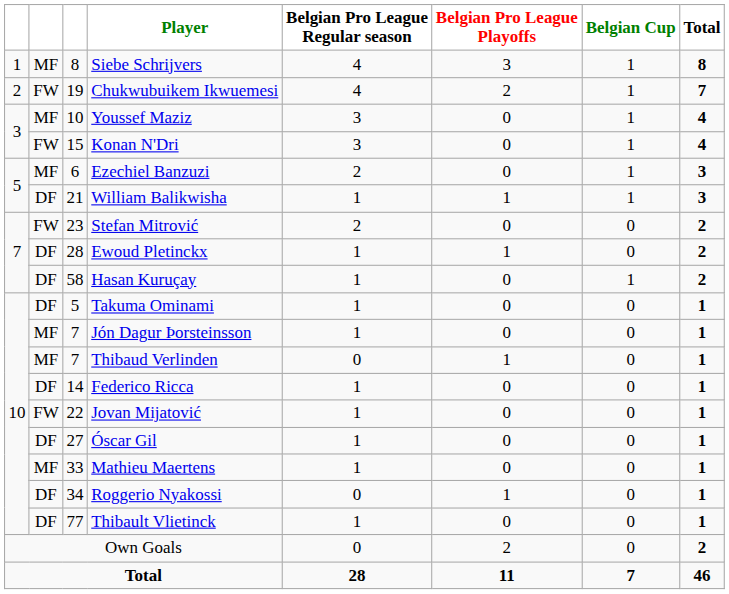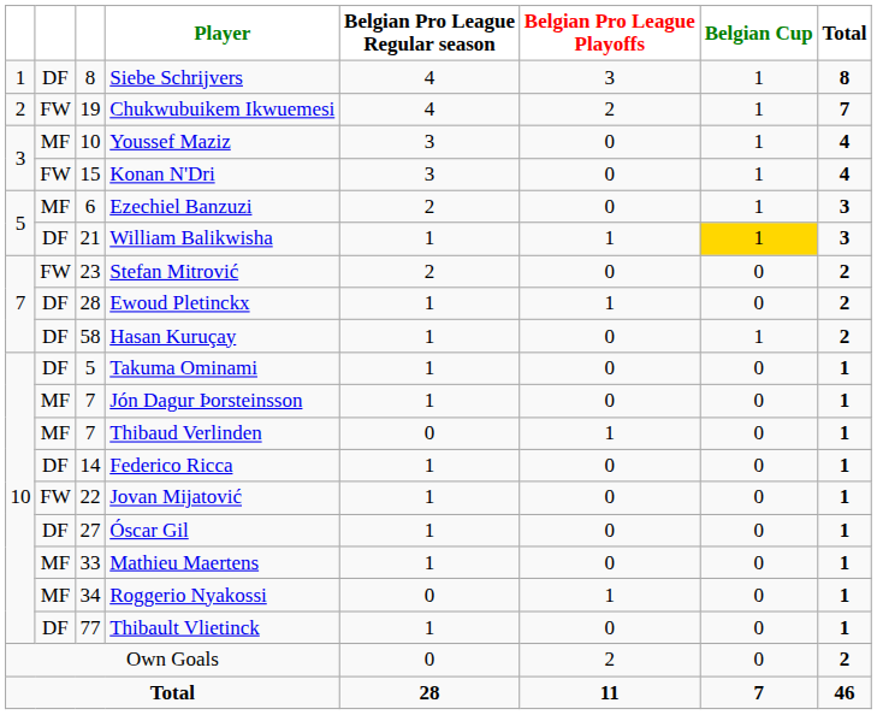Siebe Schrijvers | column 2: MF -> DF
William Balikwisha | Belgian Cup: no background -> gold background
Roggerio Nyakossi | column 2: DF -> MF
